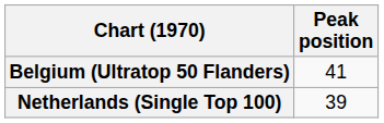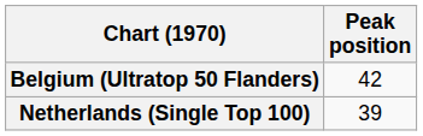Belgium (Ultratop 50 Flanders) | Peak position: 41 -> 42
